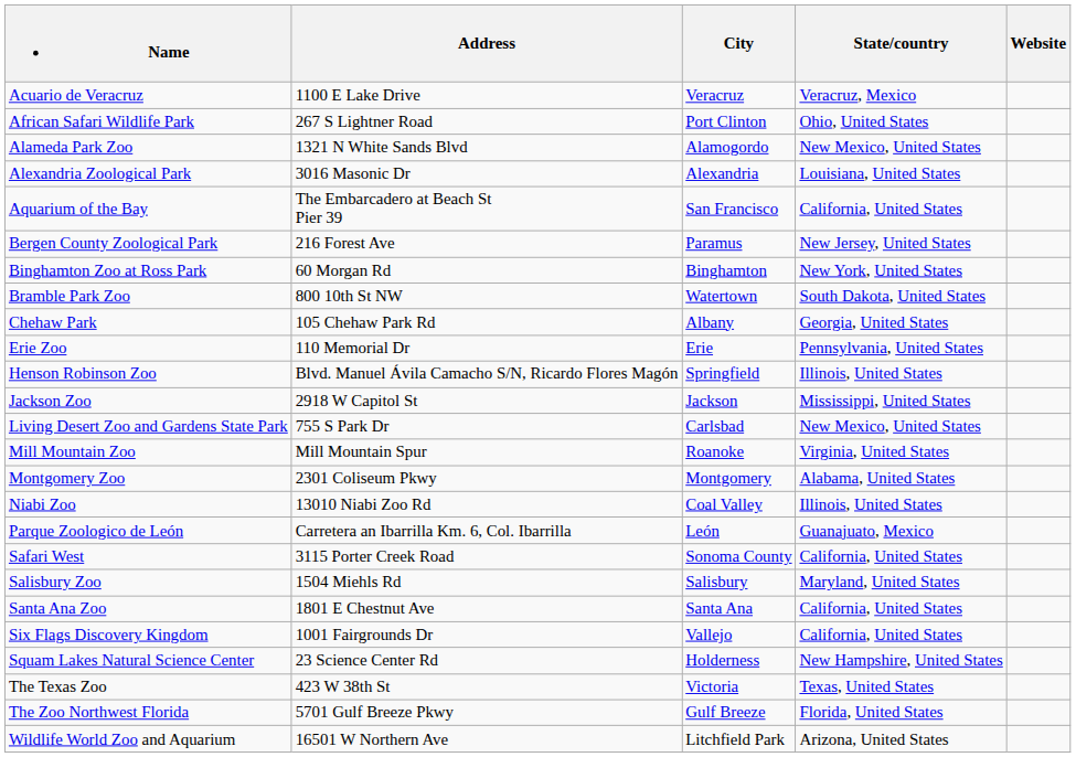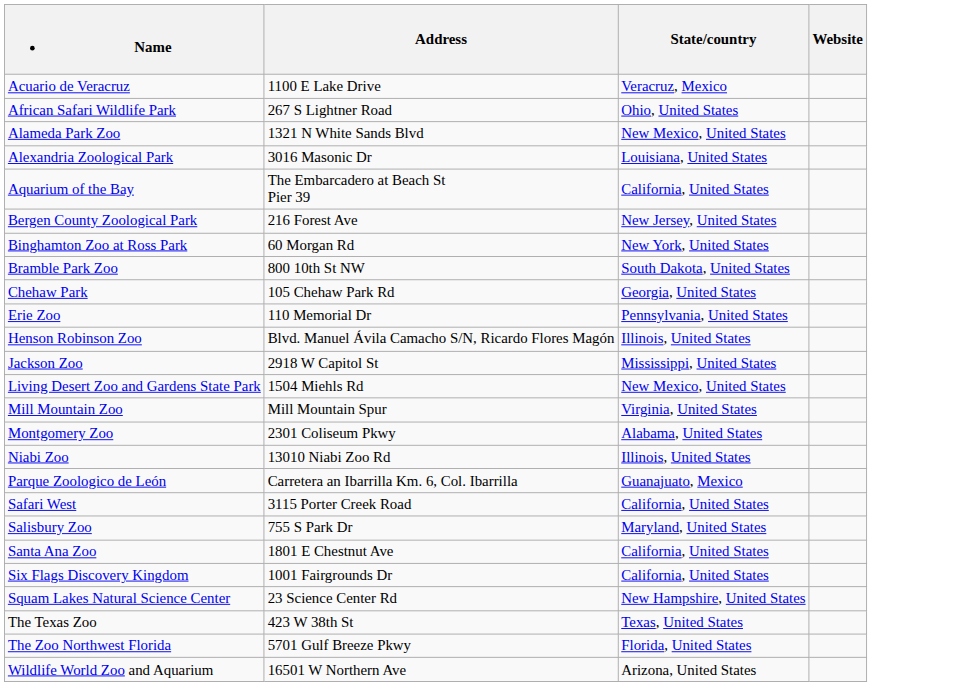- column: City | Veracruz | Port Clinton | Alamogordo | Alexandria | San Francisco | Paramus | Binghamton | Watertown | Albany | Erie | Springfield | Jackson | Carlsbad | Roanoke | Montgomery | Coal Valley | León | Sonoma County | Salisbury | Santa Ana | Vallejo | Holderness | Victoria | Gulf Breeze | Litchfield Park
Living Desert Zoo and Gardens State Park | Address: 755 S Park Dr -> 1504 Miehls Rd
Salisbury Zoo | Address: 1504 Miehls Rd -> 755 S Park Dr
